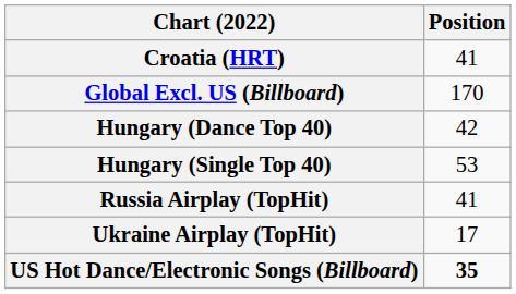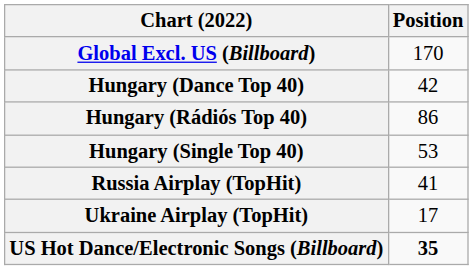- row: Croatia (HRT) | 41
+ row: Hungary (Rádiós Top 40) | 86
